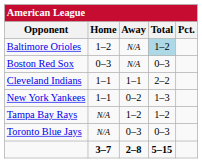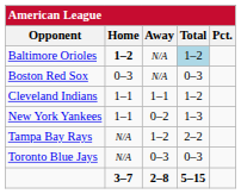Baltimore Orioles | Home: normal -> bold
Cleveland Indians | Total: 2–2 -> 1–2
Tampa Bay Rays | Total: 1–2 -> 2–2
